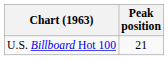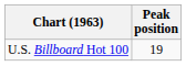U.S. Billboard Hot 100 | Peak position: 21 -> 19
